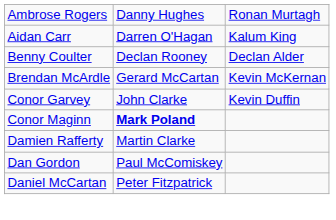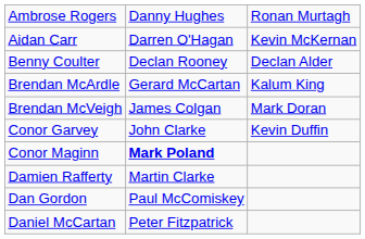Aidan Carr | column 3: Kalum King -> Kevin McKernan
Brendan McArdle | column 3: Kevin McKernan -> Kalum King
+ row: Brendan McVeigh | James Colgan | Mark Doran
